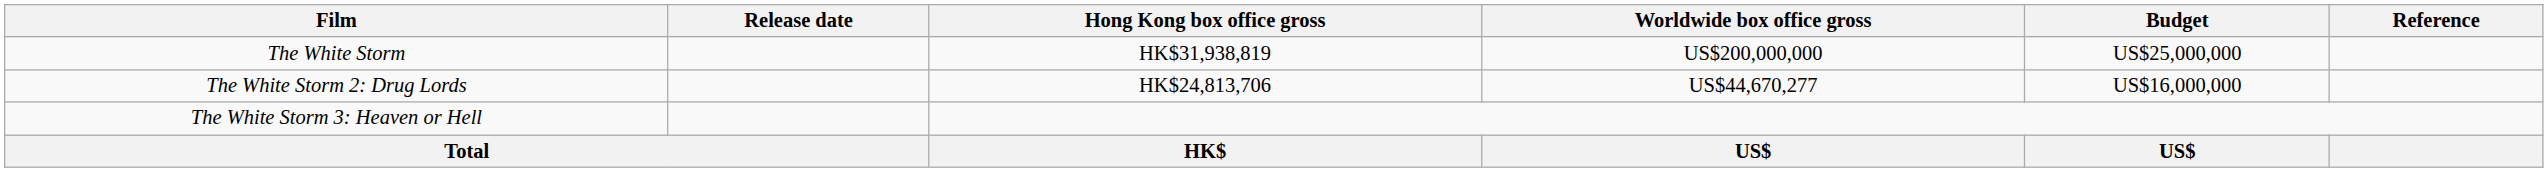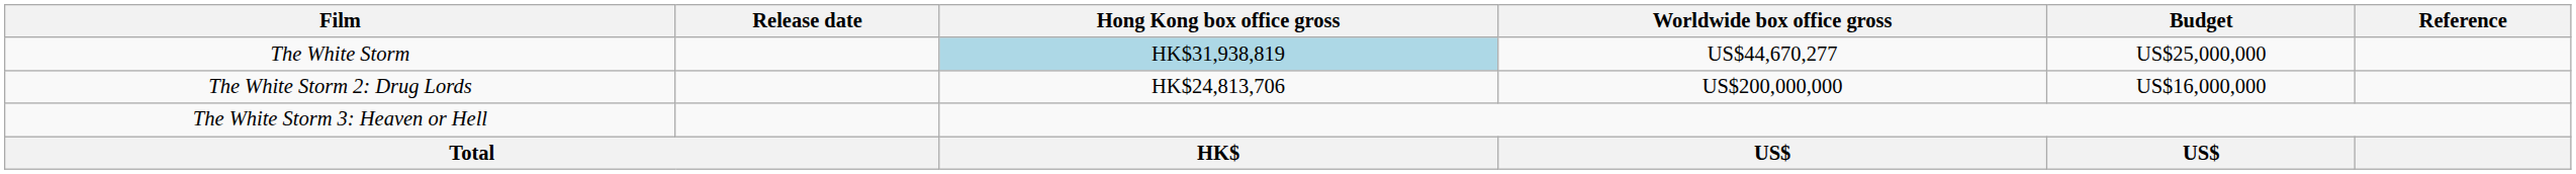The White Storm | Hong Kong box office gross: no background -> lightblue background
The White Storm | Worldwide box office gross: US$200,000,000 -> US$44,670,277
The White Storm 2: Drug Lords | Worldwide box office gross: US$44,670,277 -> US$200,000,000
